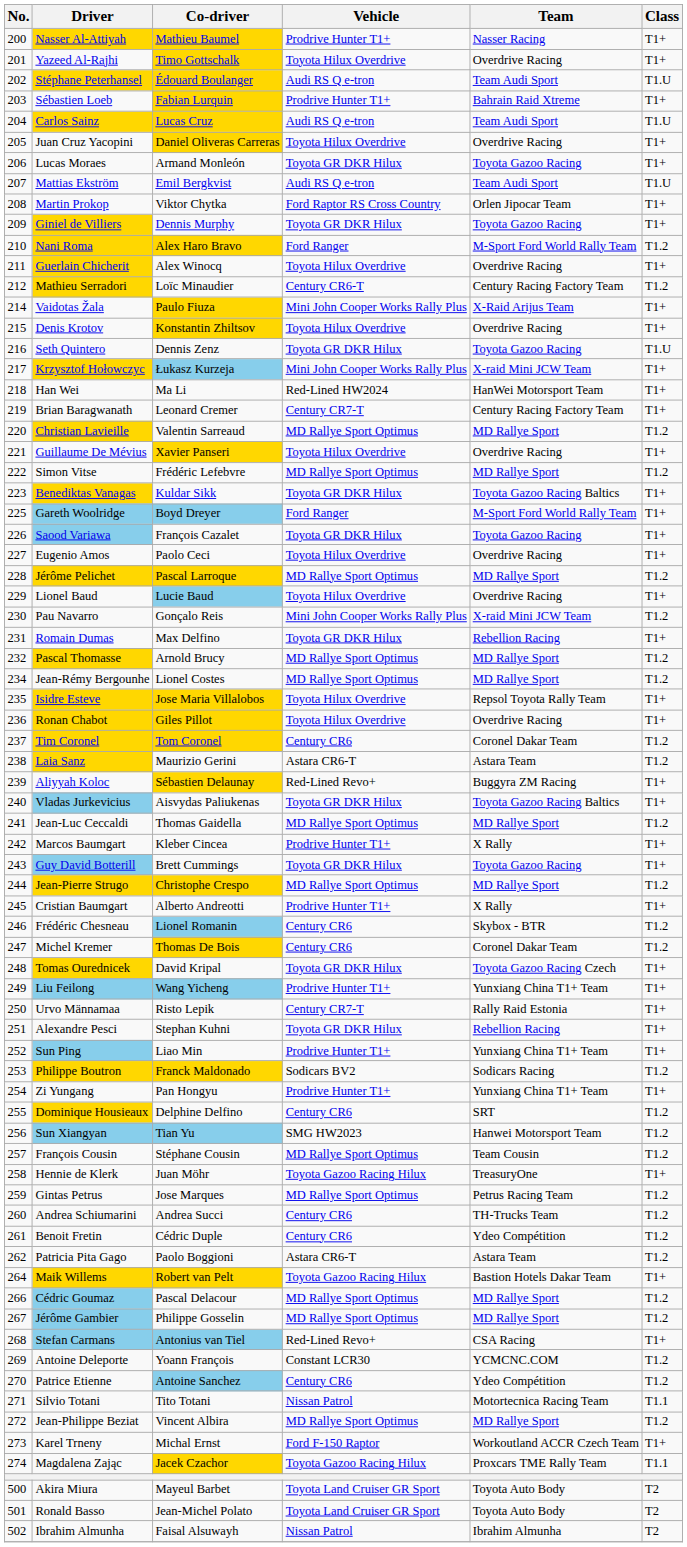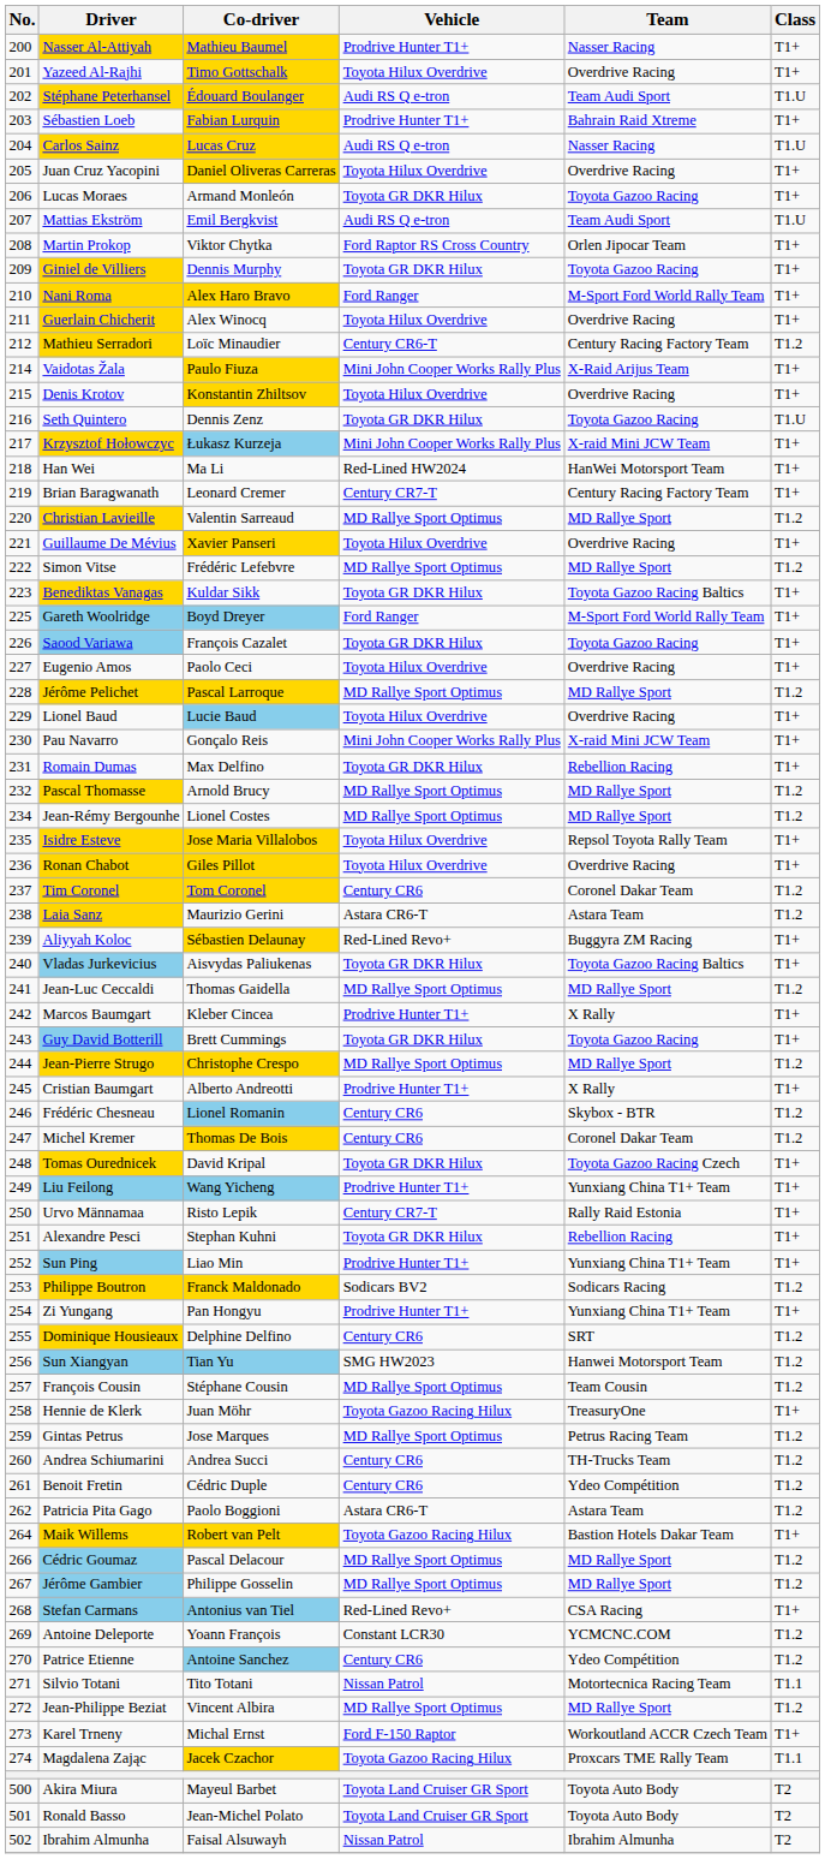Carlos Sainz | Team: Team Audi Sport -> Nasser Racing
Nani Roma | Class: T1.2 -> T1+
Pau Navarro | Class: T1.2 -> T1+
